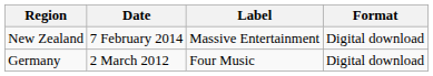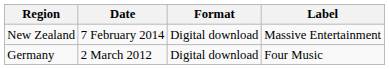columns swapped: Format <-> Label
